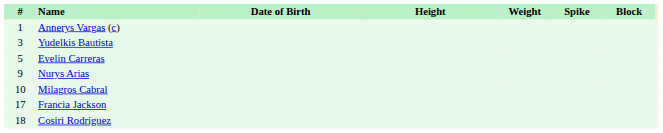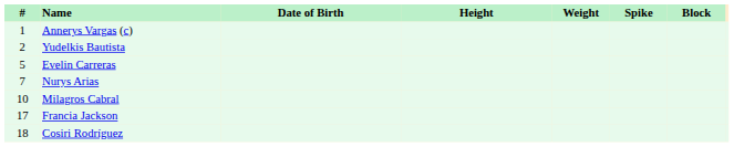Yudelkis Bautista | #: 3 -> 2
Nurys Arias | #: 9 -> 7
